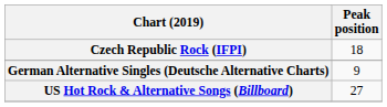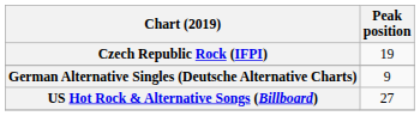Czech Republic Rock (IFPI) | Peak position: 18 -> 19
